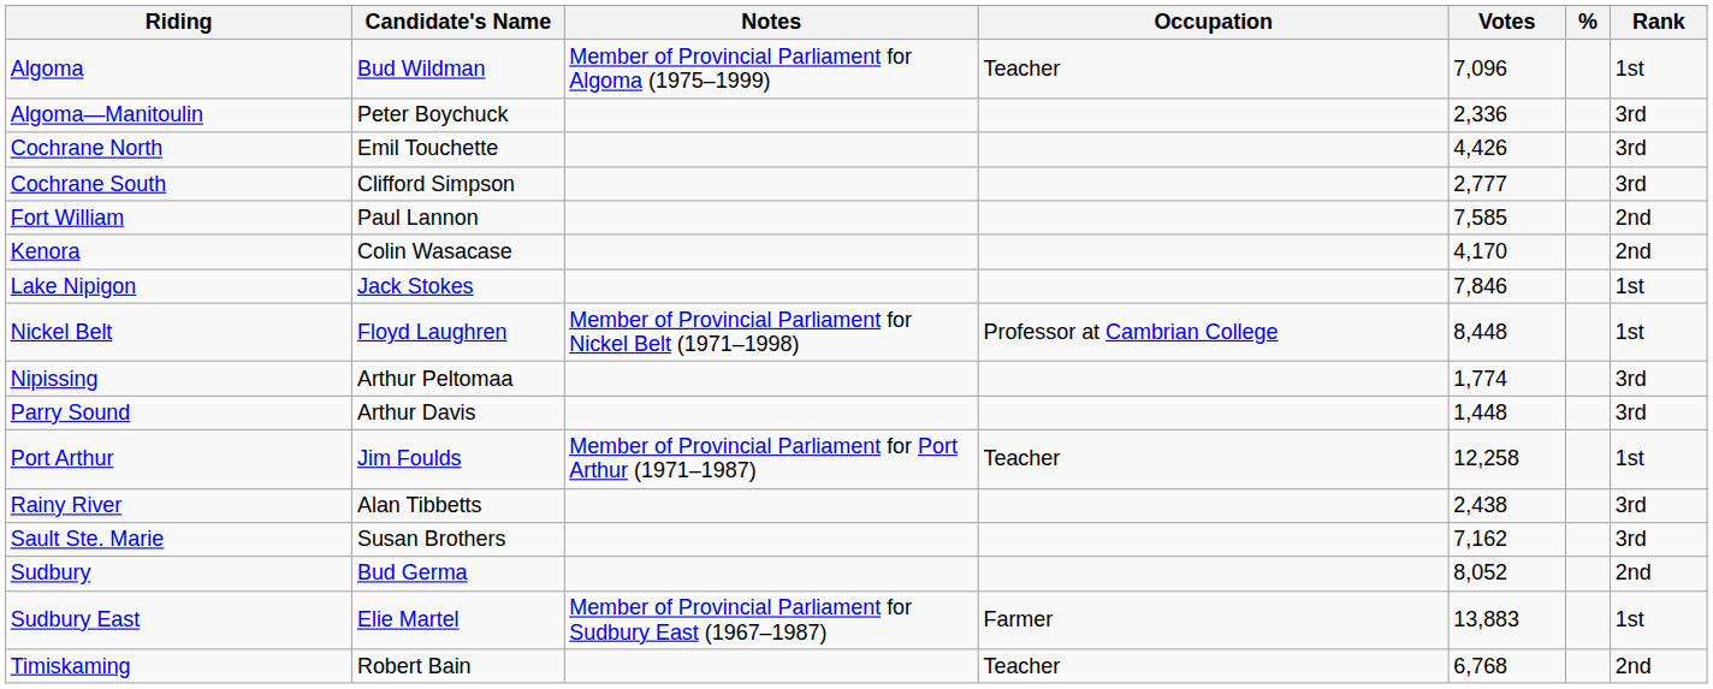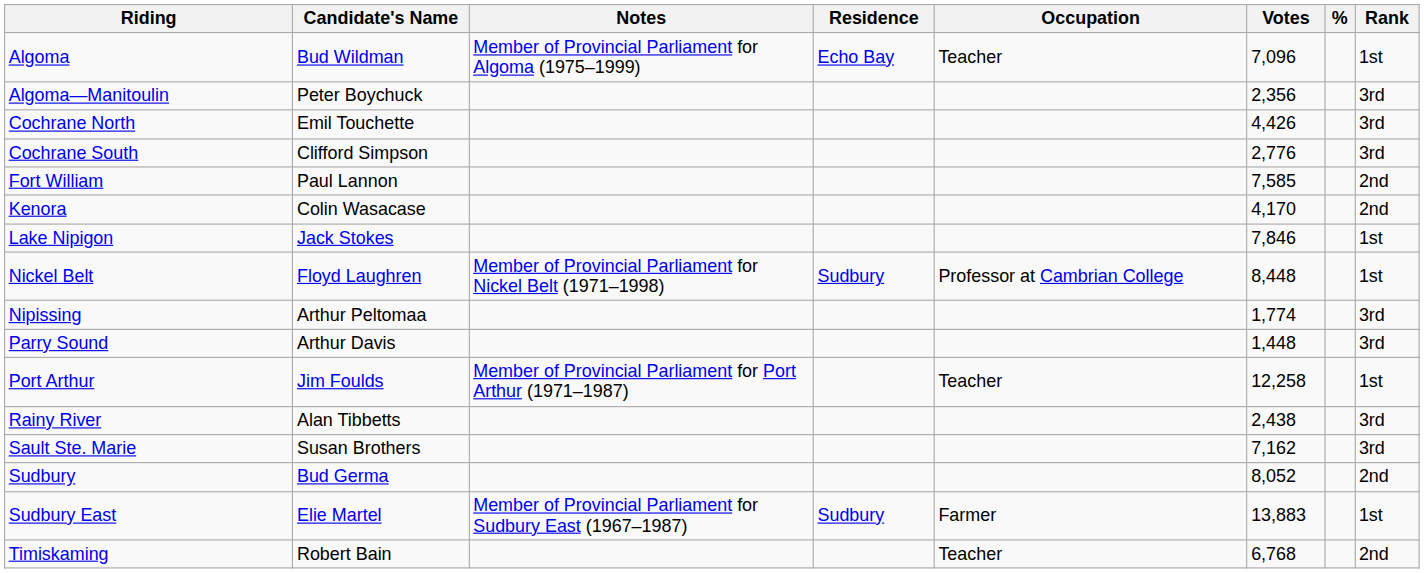+ column: Residence | Echo Bay | Sudbury | Sudbury
Algoma—Manitoulin | Votes: 2,336 -> 2,356
Cochrane South | Votes: 2,777 -> 2,776
